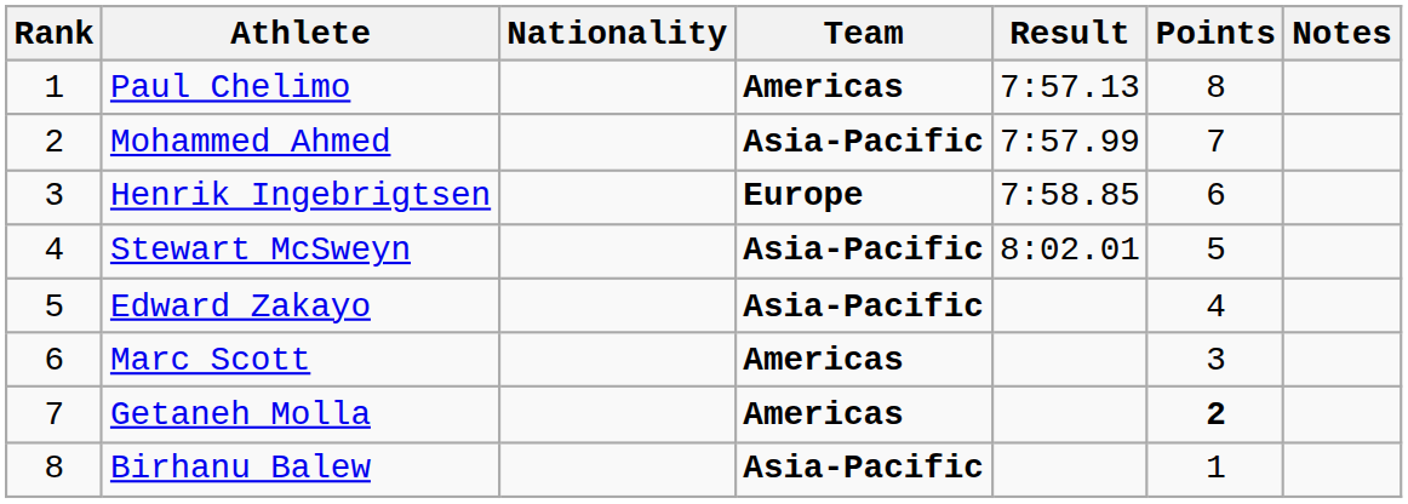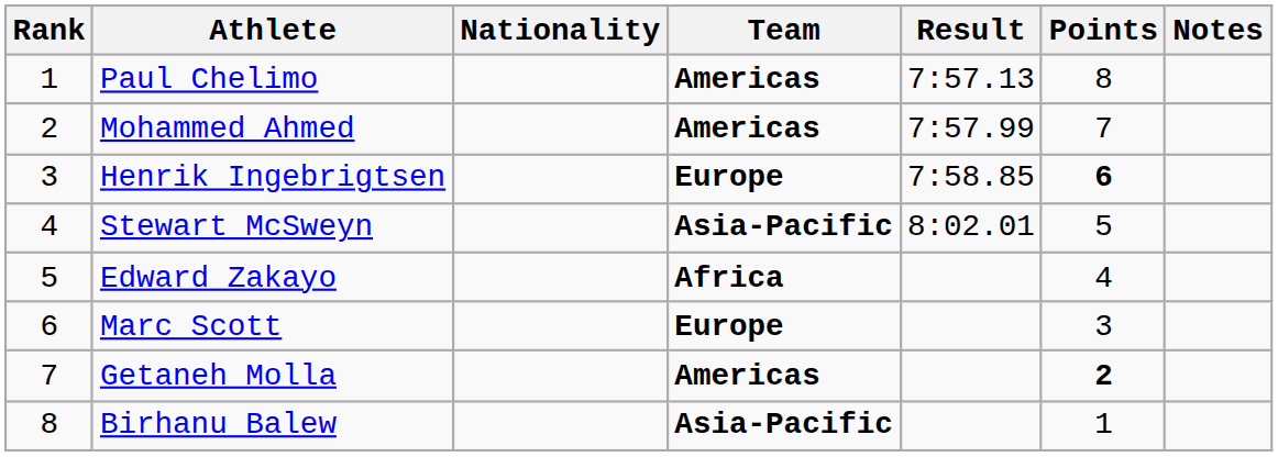Mohammed Ahmed | Team: Asia-Pacific -> Americas
Henrik Ingebrigtsen | Points: normal -> bold
Edward Zakayo | Team: Asia-Pacific -> Africa
Marc Scott | Team: Americas -> Europe
